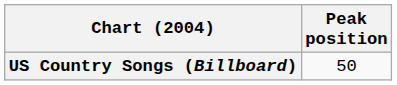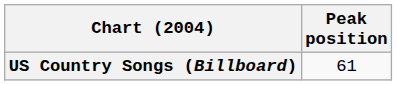US Country Songs (Billboard) | Peak position: 50 -> 61
